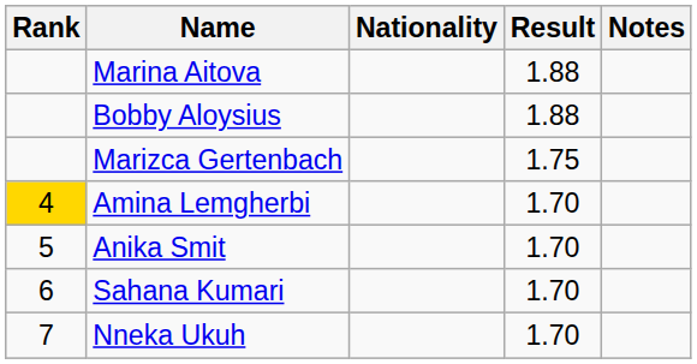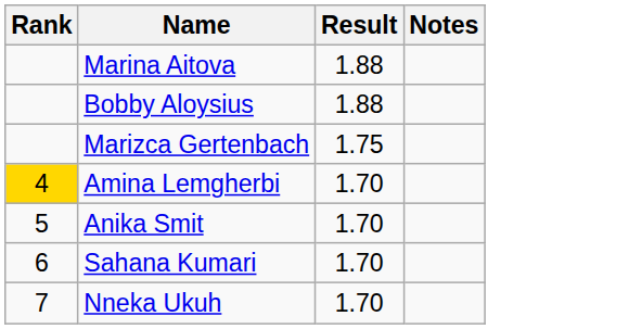- column: Nationality
